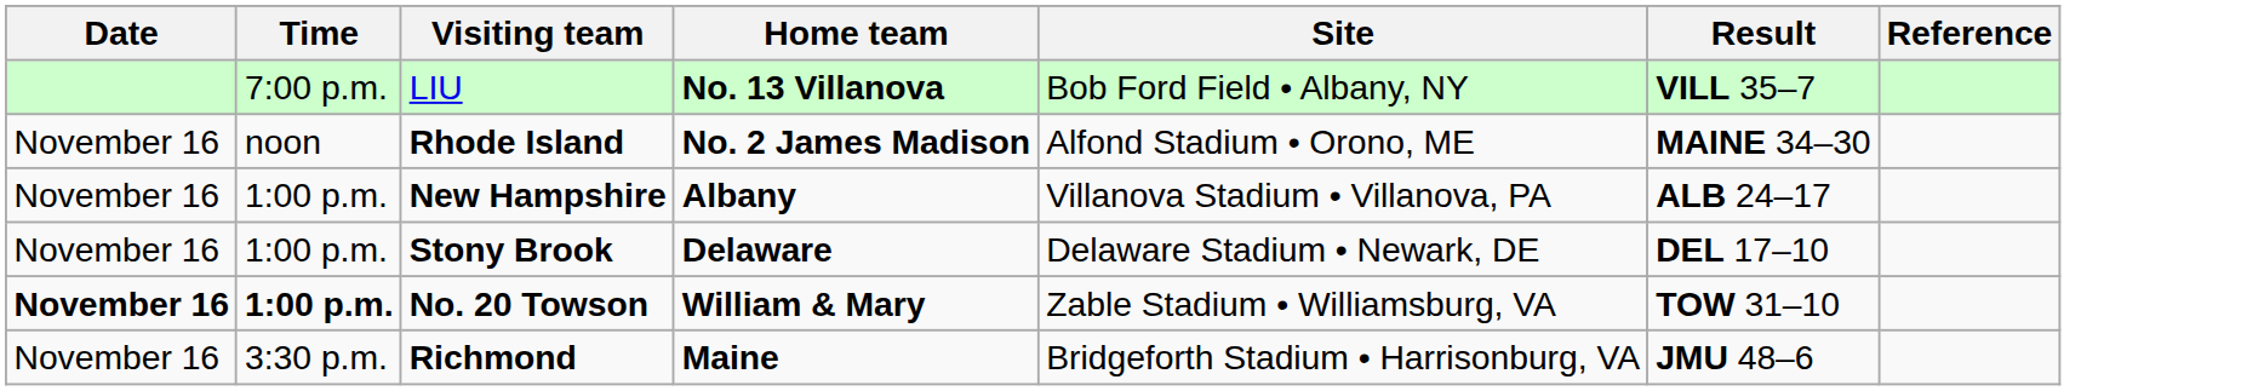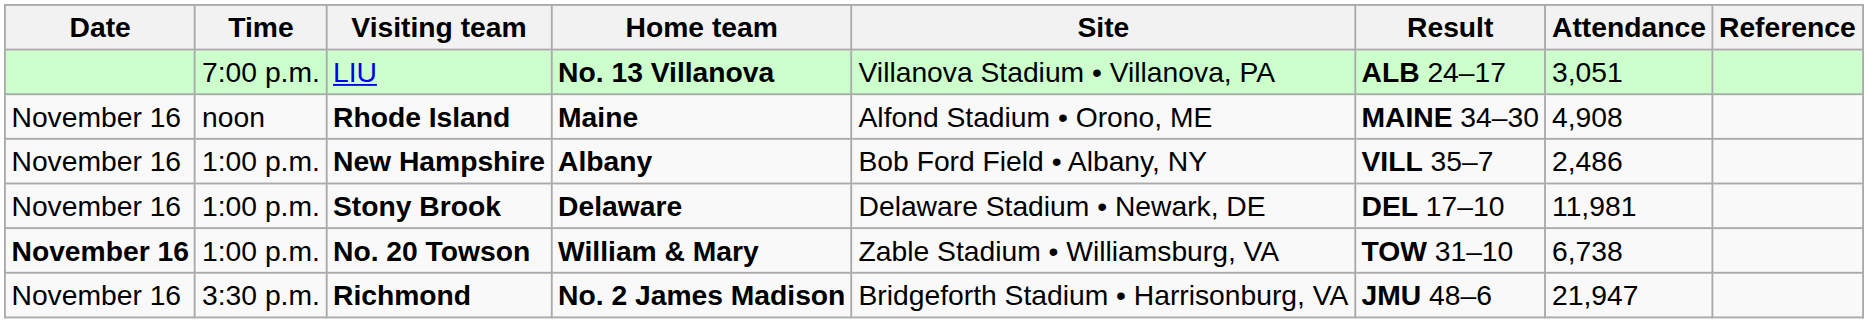+ column: Attendance | 3,051 | 4,908 | 2,486 | 11,981 | 6,738 | 21,947
LIU | Site: Bob Ford Field • Albany, NY -> Villanova Stadium • Villanova, PA
LIU | Result: VILL 35–7 -> ALB 24–17
Rhode Island | Home team: No. 2 James Madison -> Maine
New Hampshire | Site: Villanova Stadium • Villanova, PA -> Bob Ford Field • Albany, NY
New Hampshire | Result: ALB 24–17 -> VILL 35–7
No. 20 Towson | Time: bold -> normal
Richmond | Home team: Maine -> No. 2 James Madison
